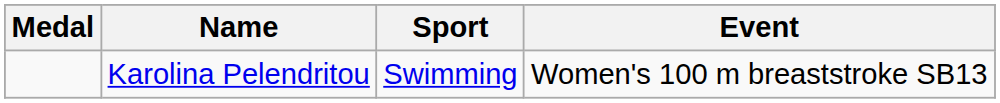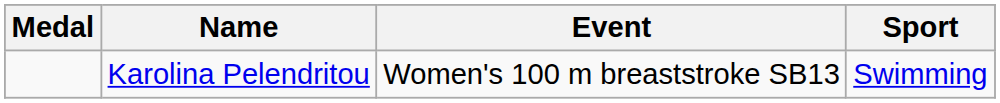columns swapped: Sport <-> Event
